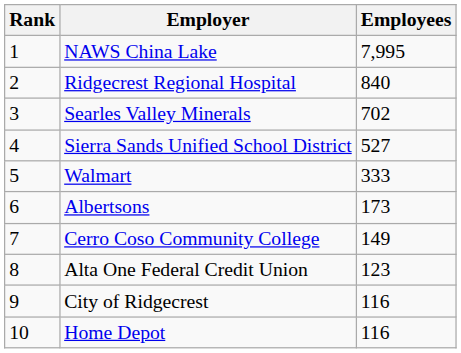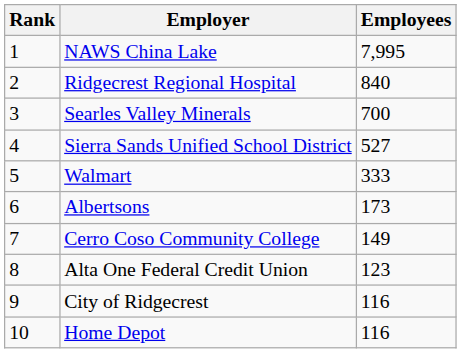Searles Valley Minerals | Employees: 702 -> 700
